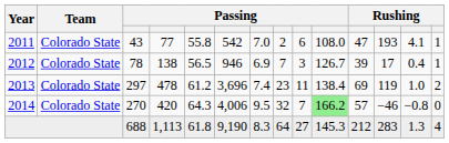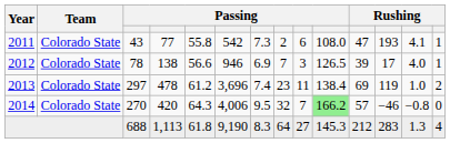2011 | column 7: 7.0 -> 7.3
2012 | column 5: 56.5 -> 56.6
2012 | column 10: 126.7 -> 126.5
2012 | column 13: 0.4 -> 4.0
